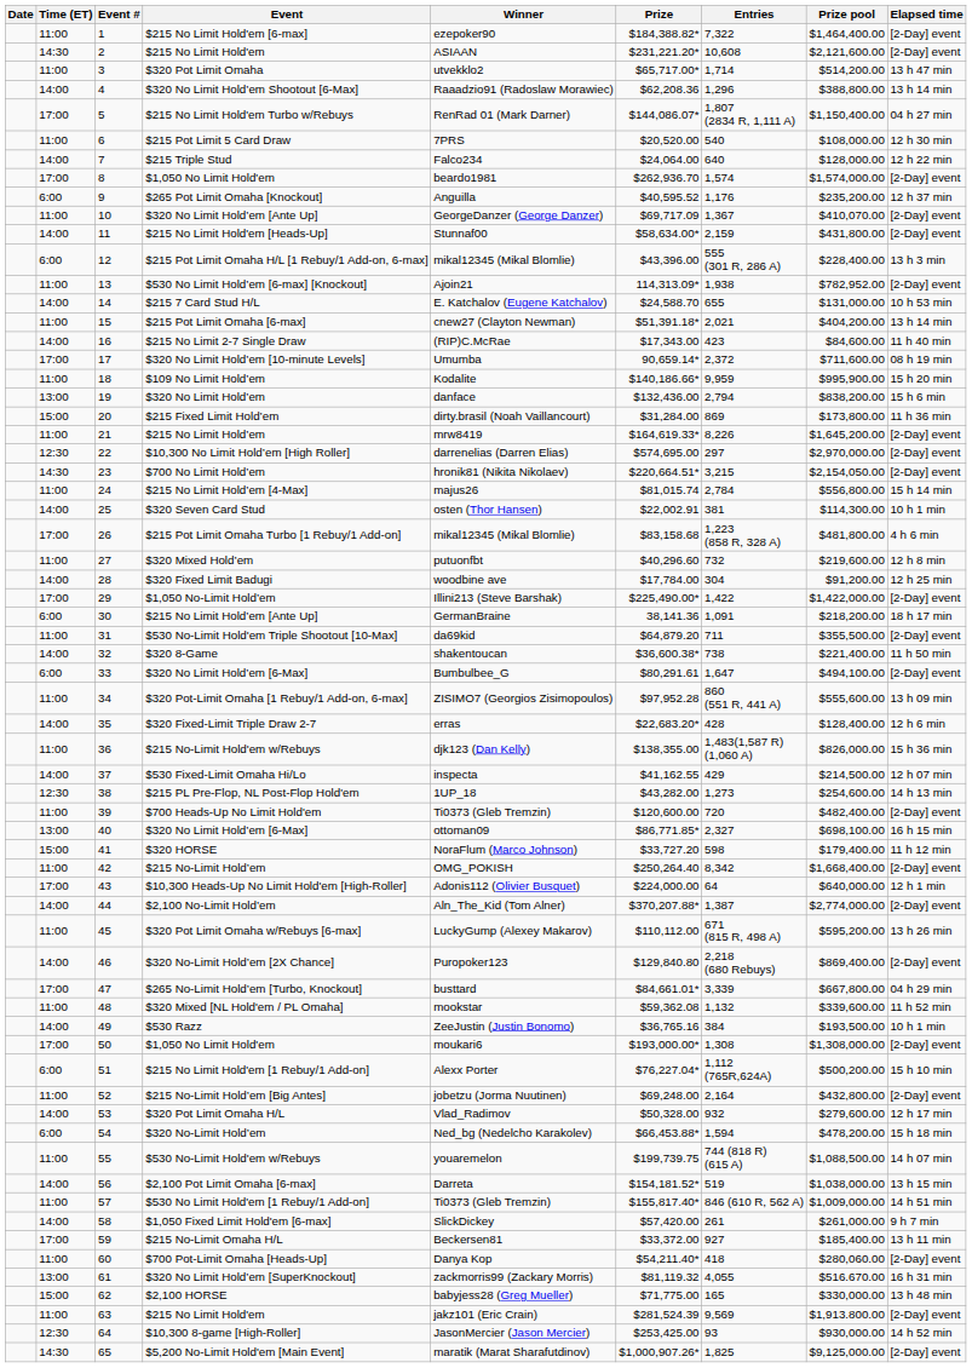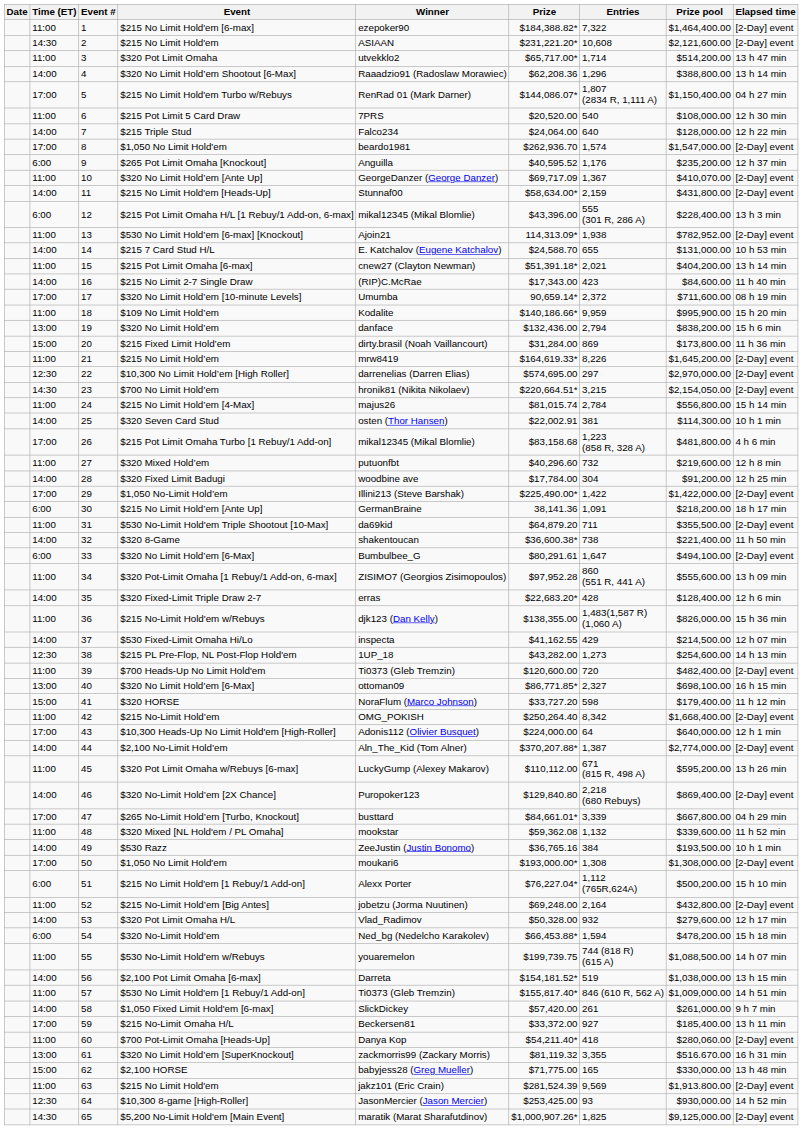8 / $1,050 No Limit Hold'em | Prize pool: $1,574,000.00 -> $1,547,000.00
$320 No Limit Hold’em [SuperKnockout] | Entries: 4,055 -> 3,355
